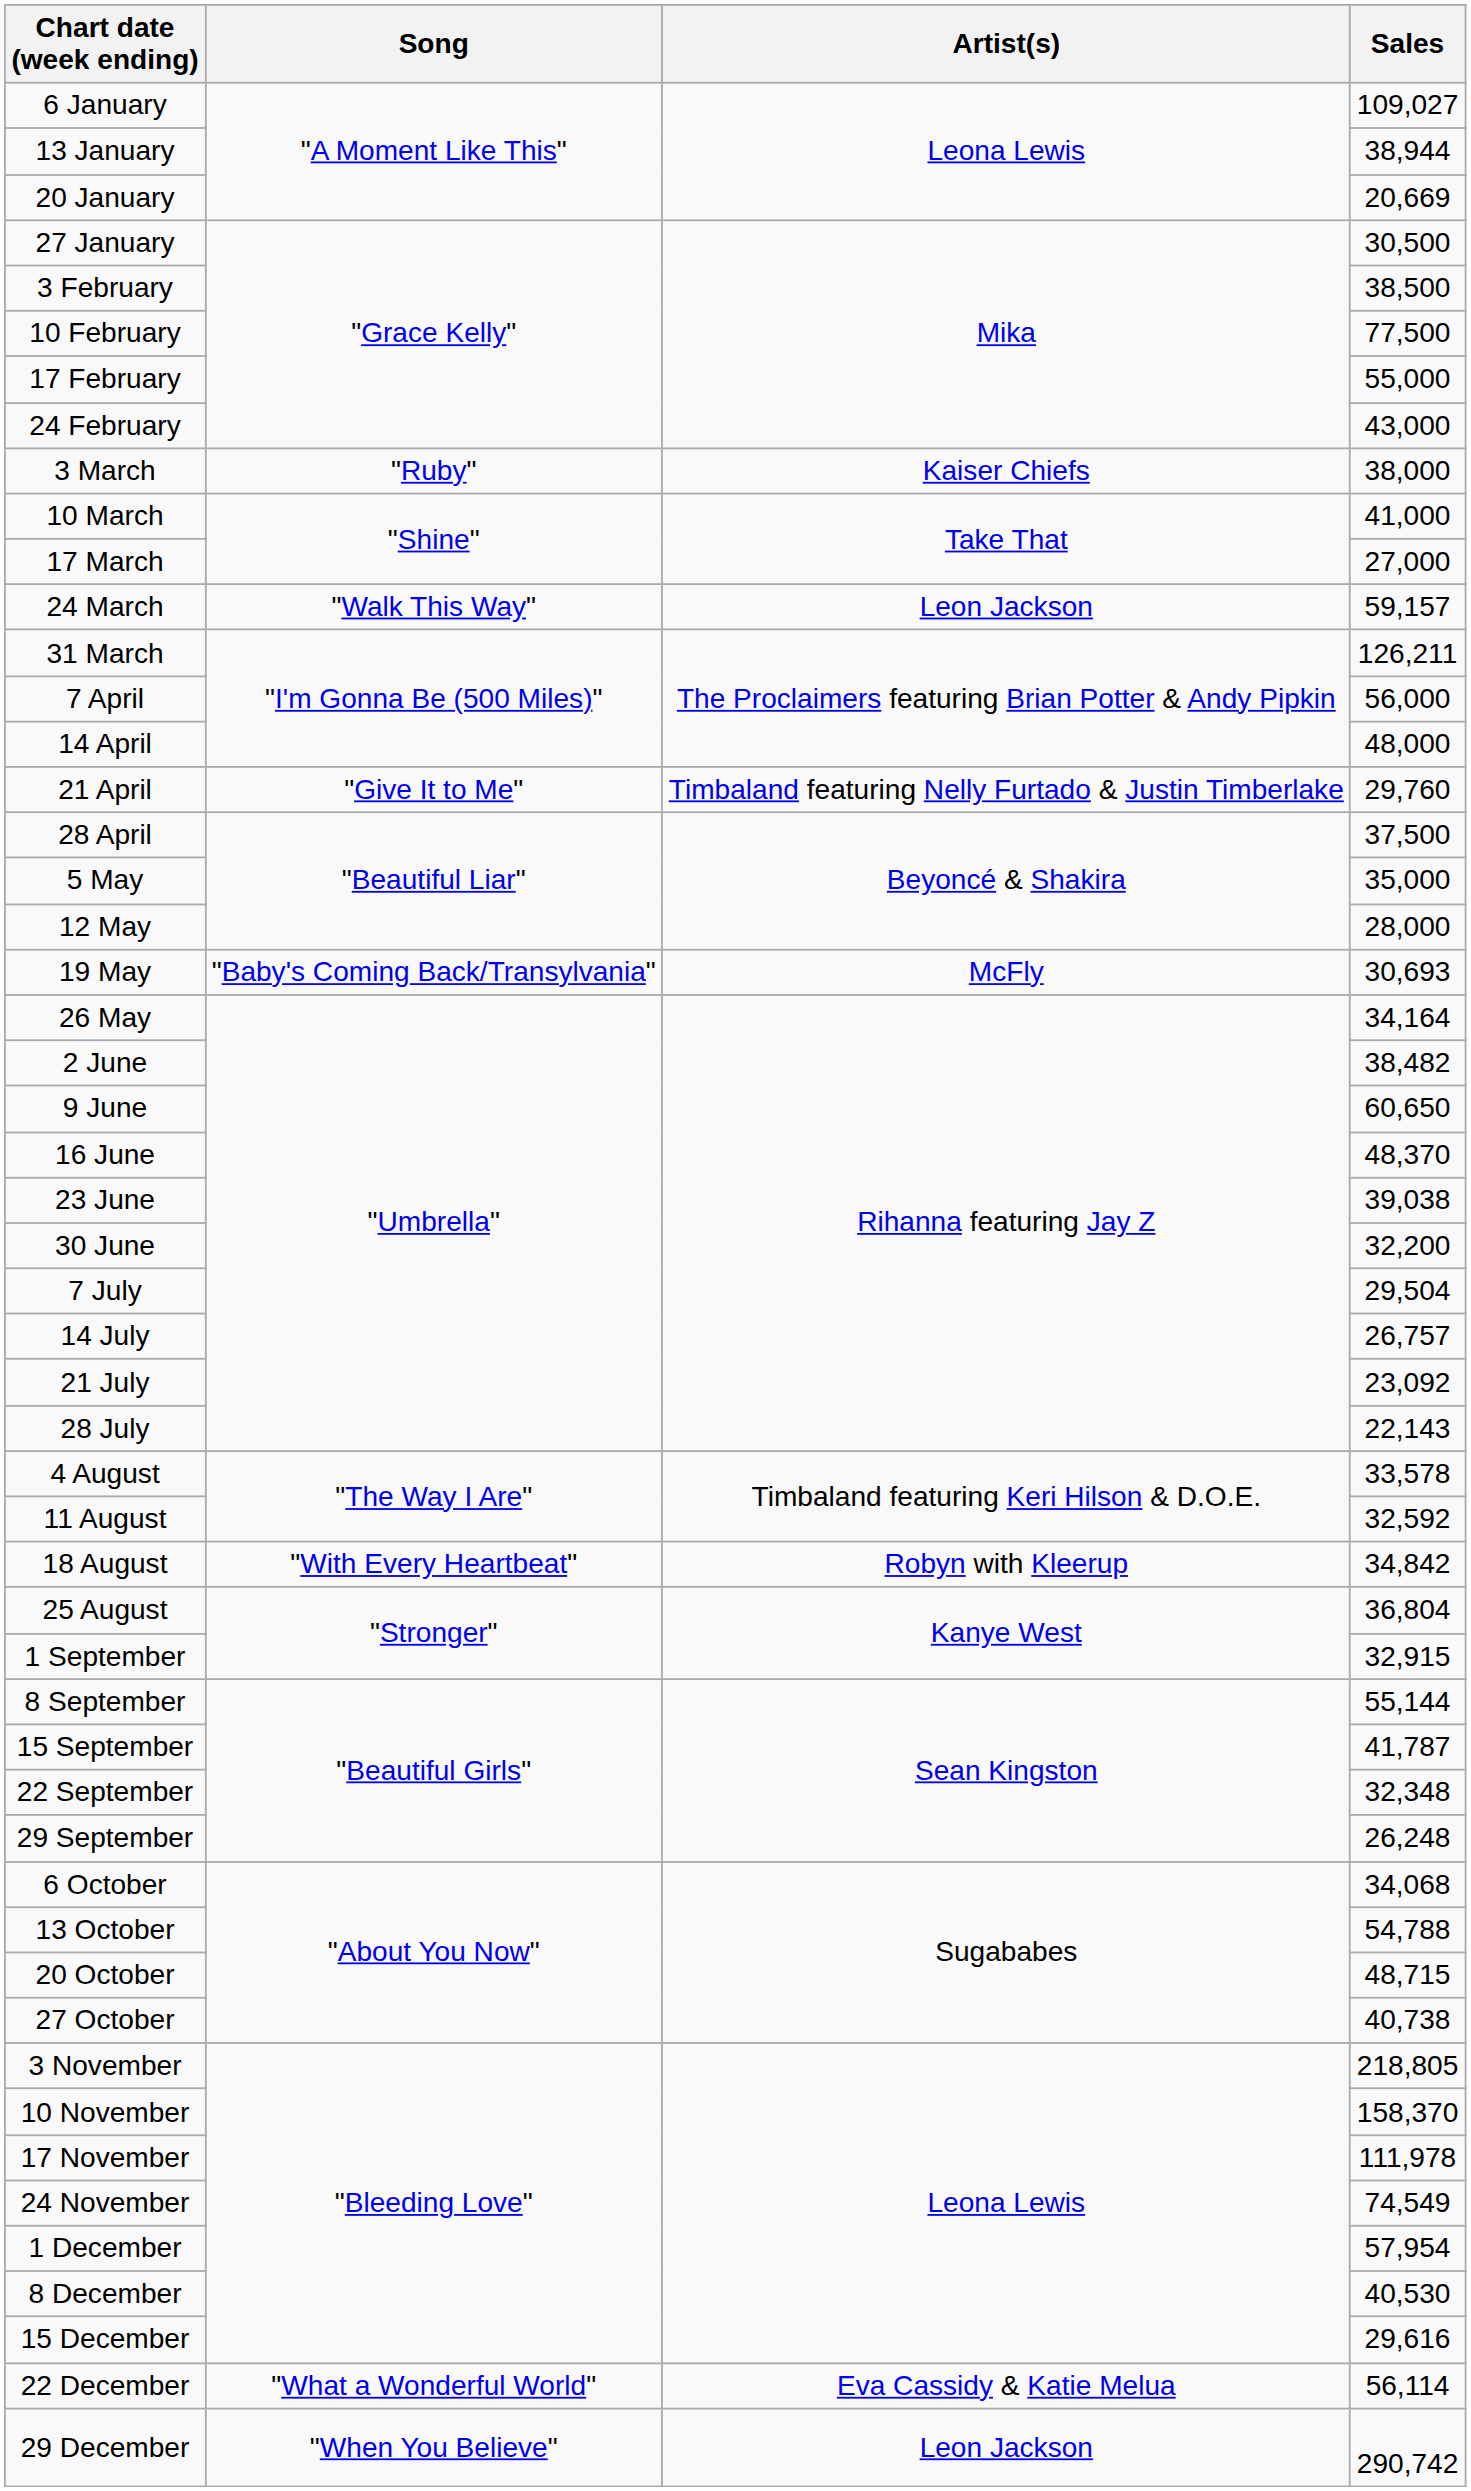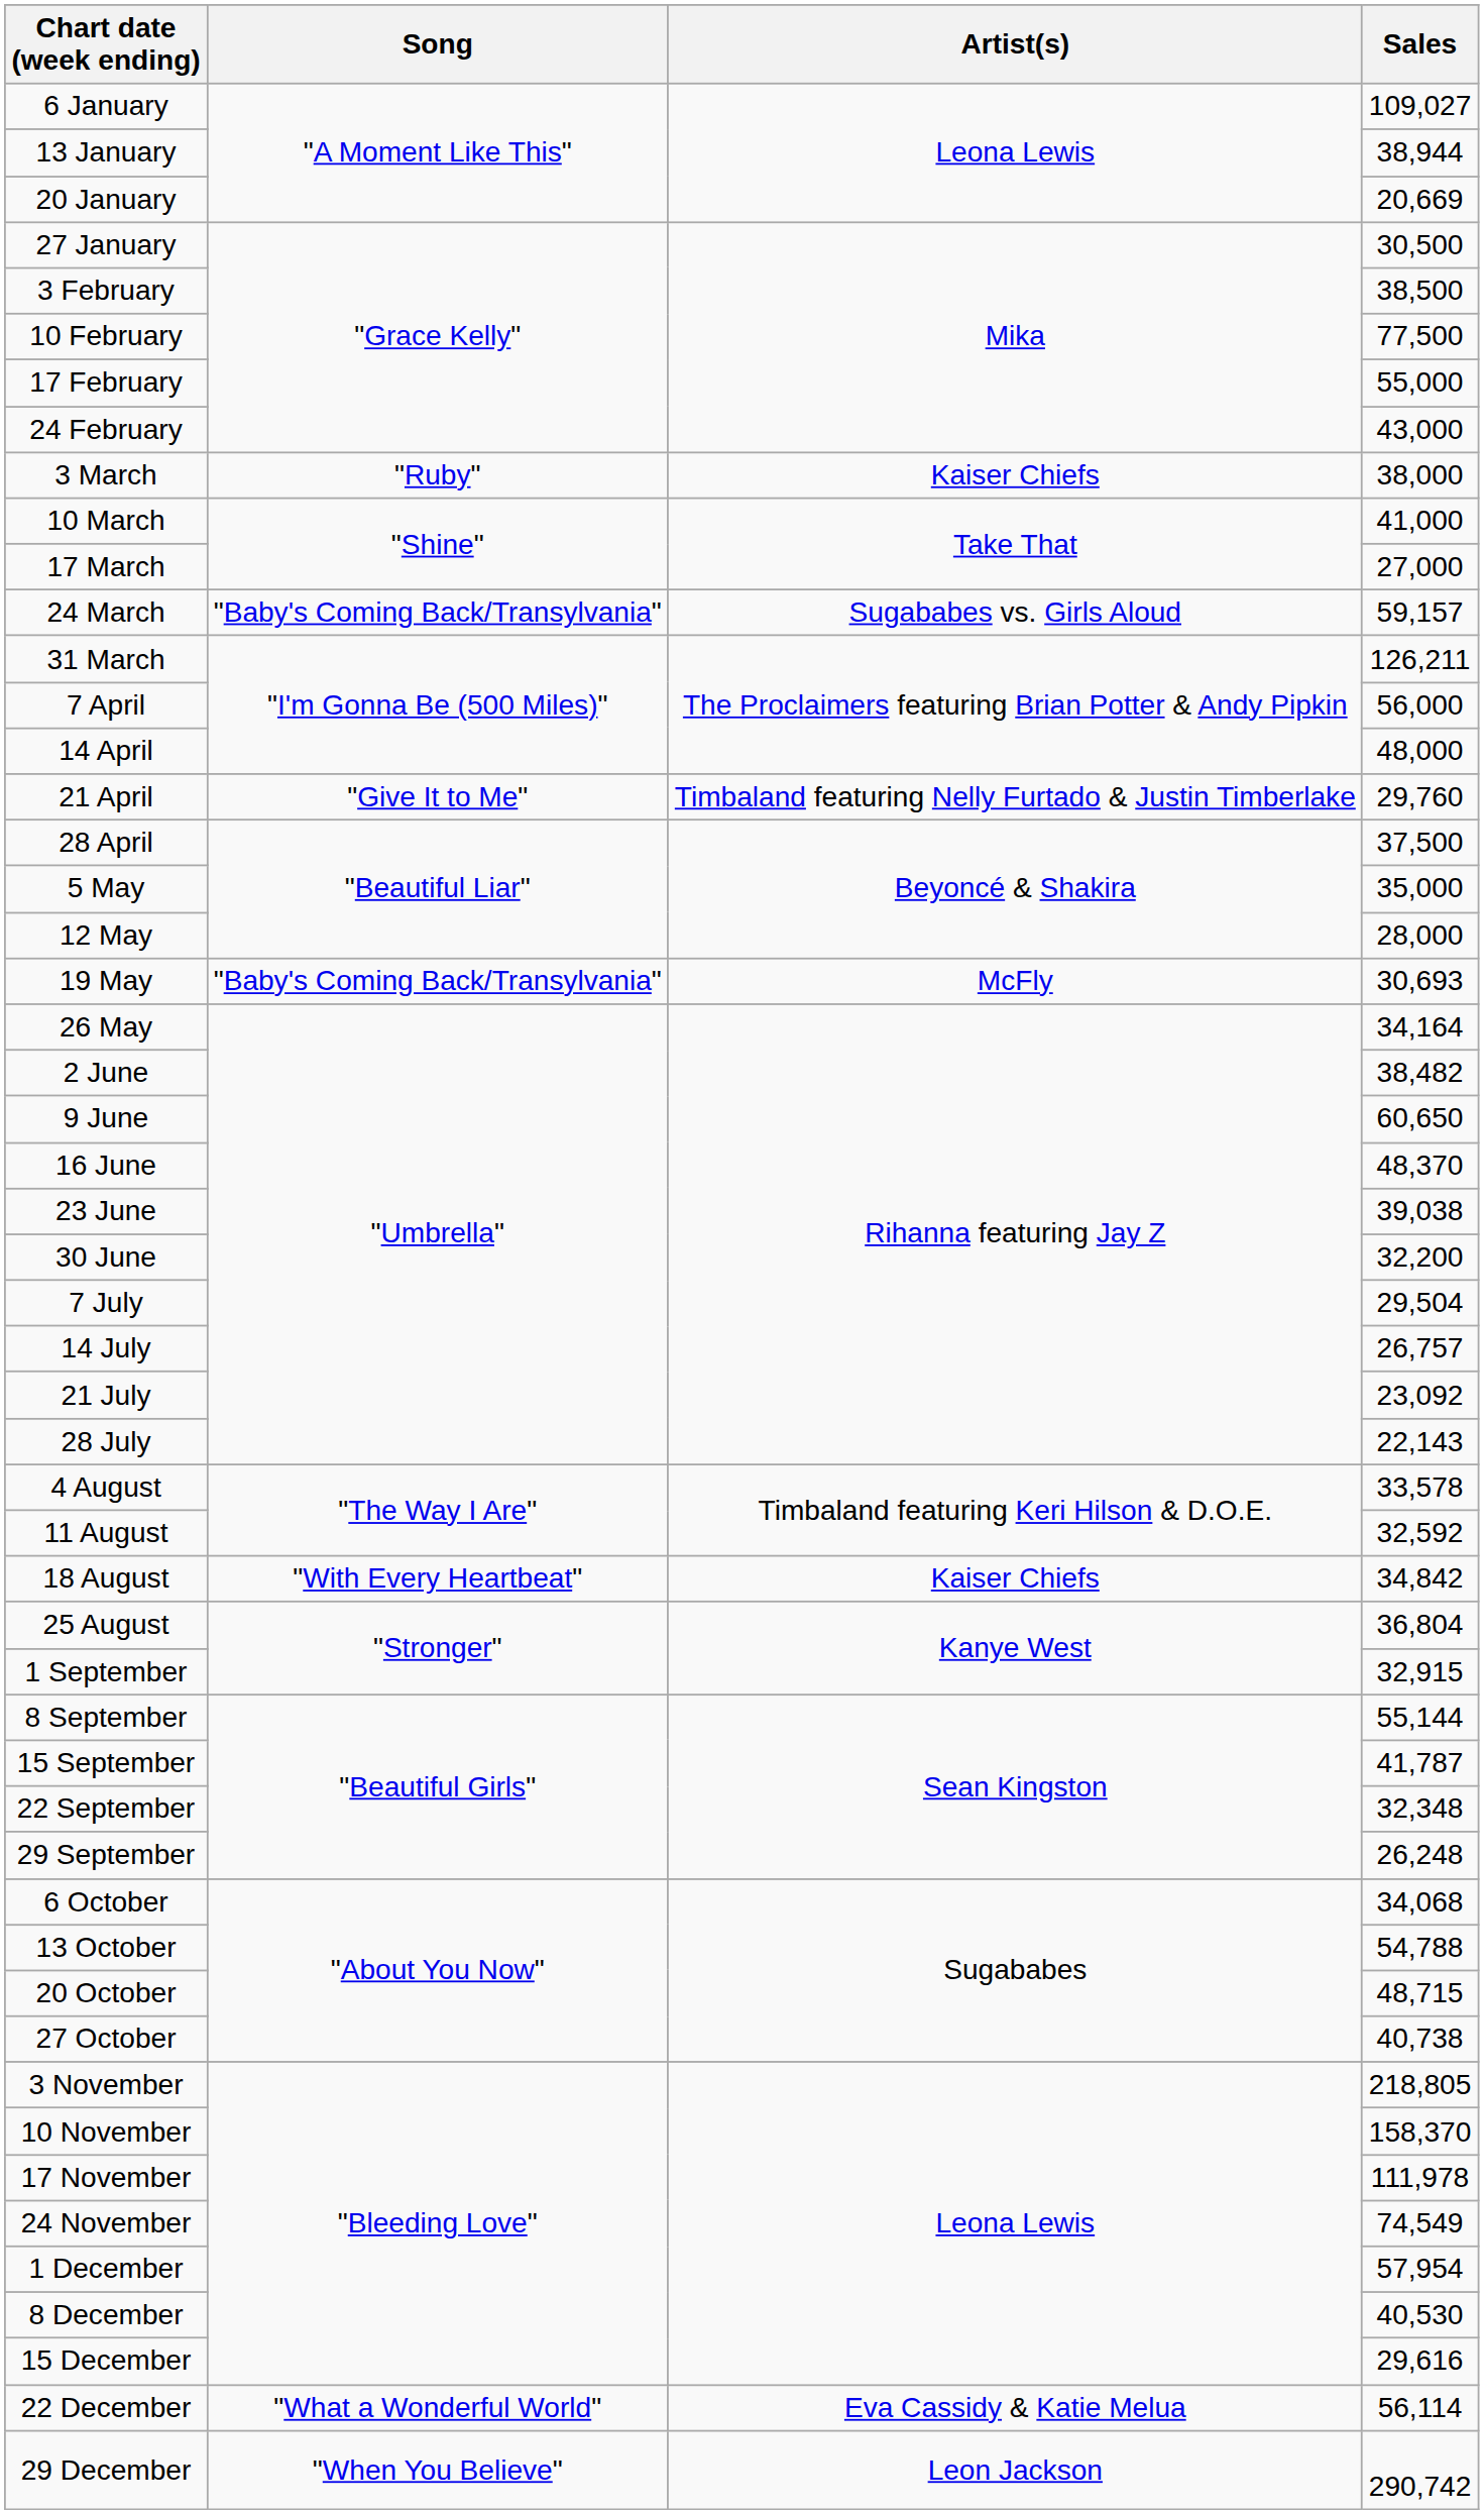24 March | Song: "Walk This Way" -> "Baby's Coming Back/Transylvania"
24 March | Artist(s): Leon Jackson -> Sugababes vs. Girls Aloud
18 August | Artist(s): Robyn with Kleerup -> Kaiser Chiefs
